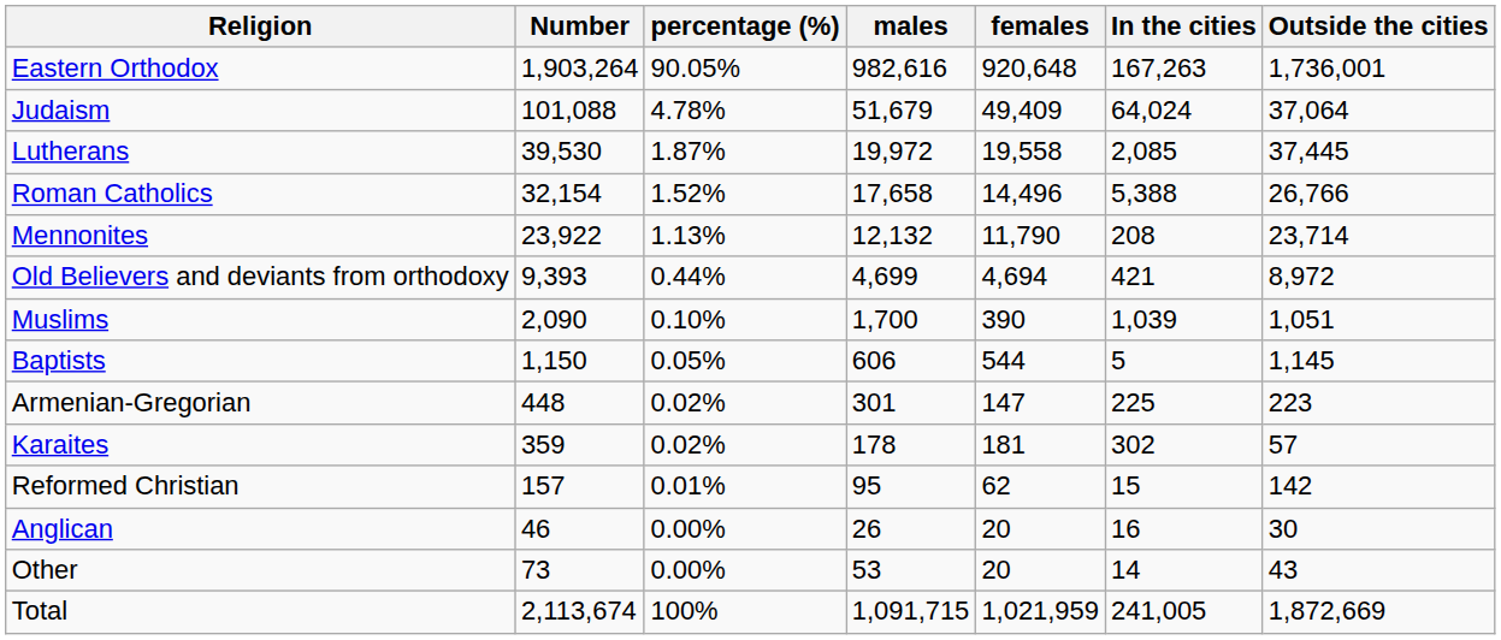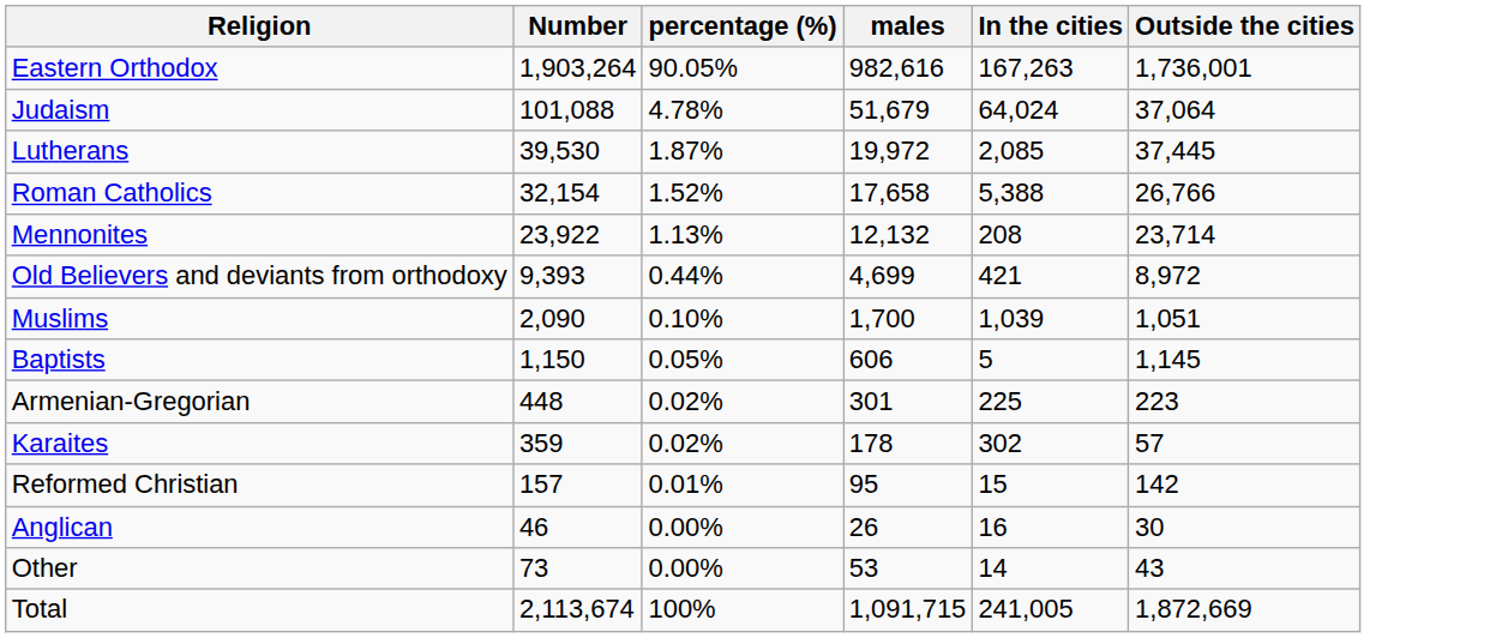- column: females | 920,648 | 49,409 | 19,558 | 14,496 | 11,790 | 4,694 | 390 | 544 | 147 | 181 | 62 | 20 | 20 | 1,021,959
